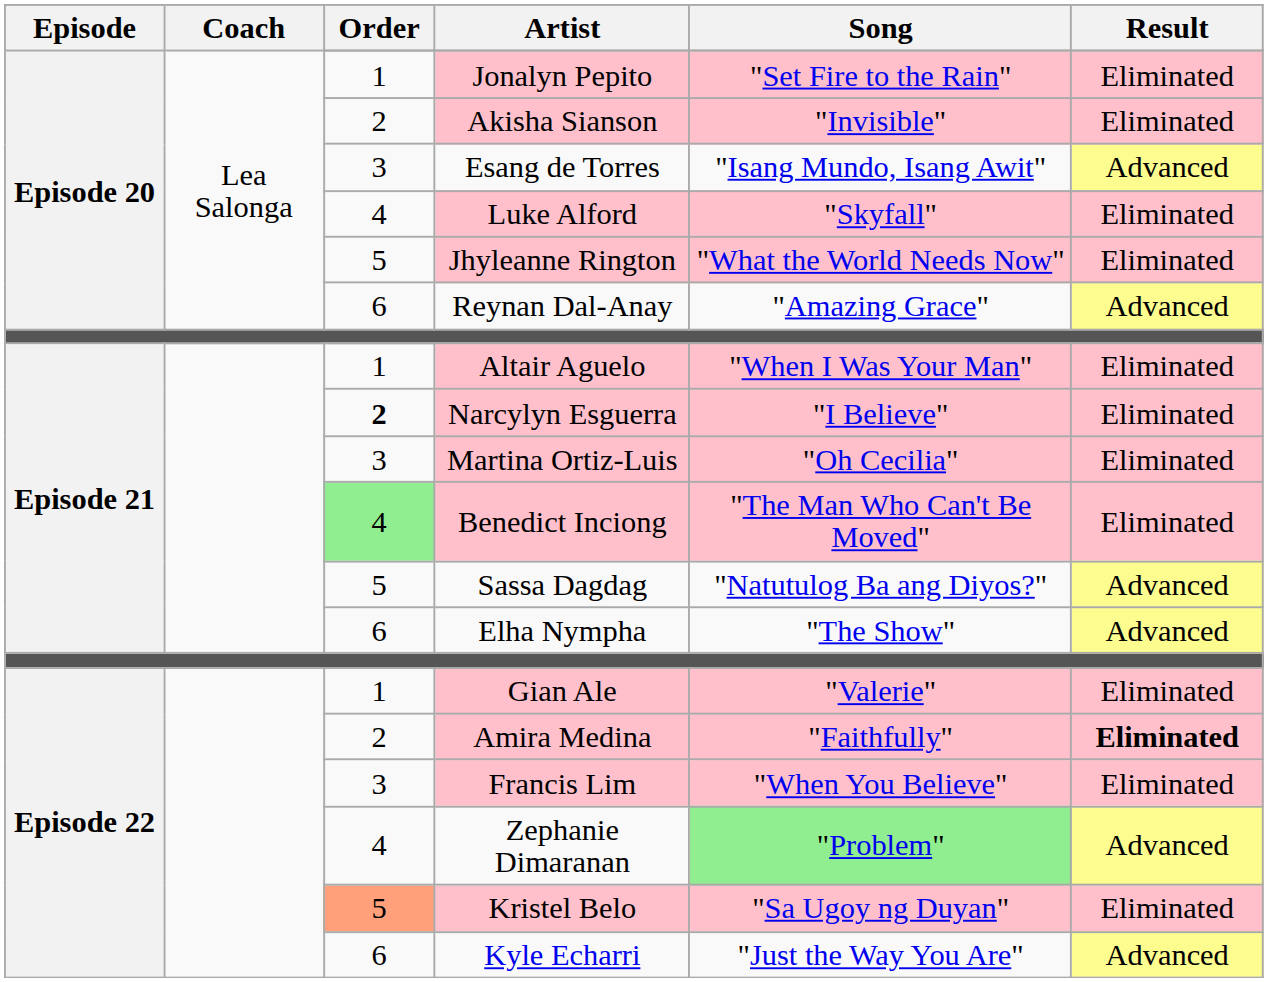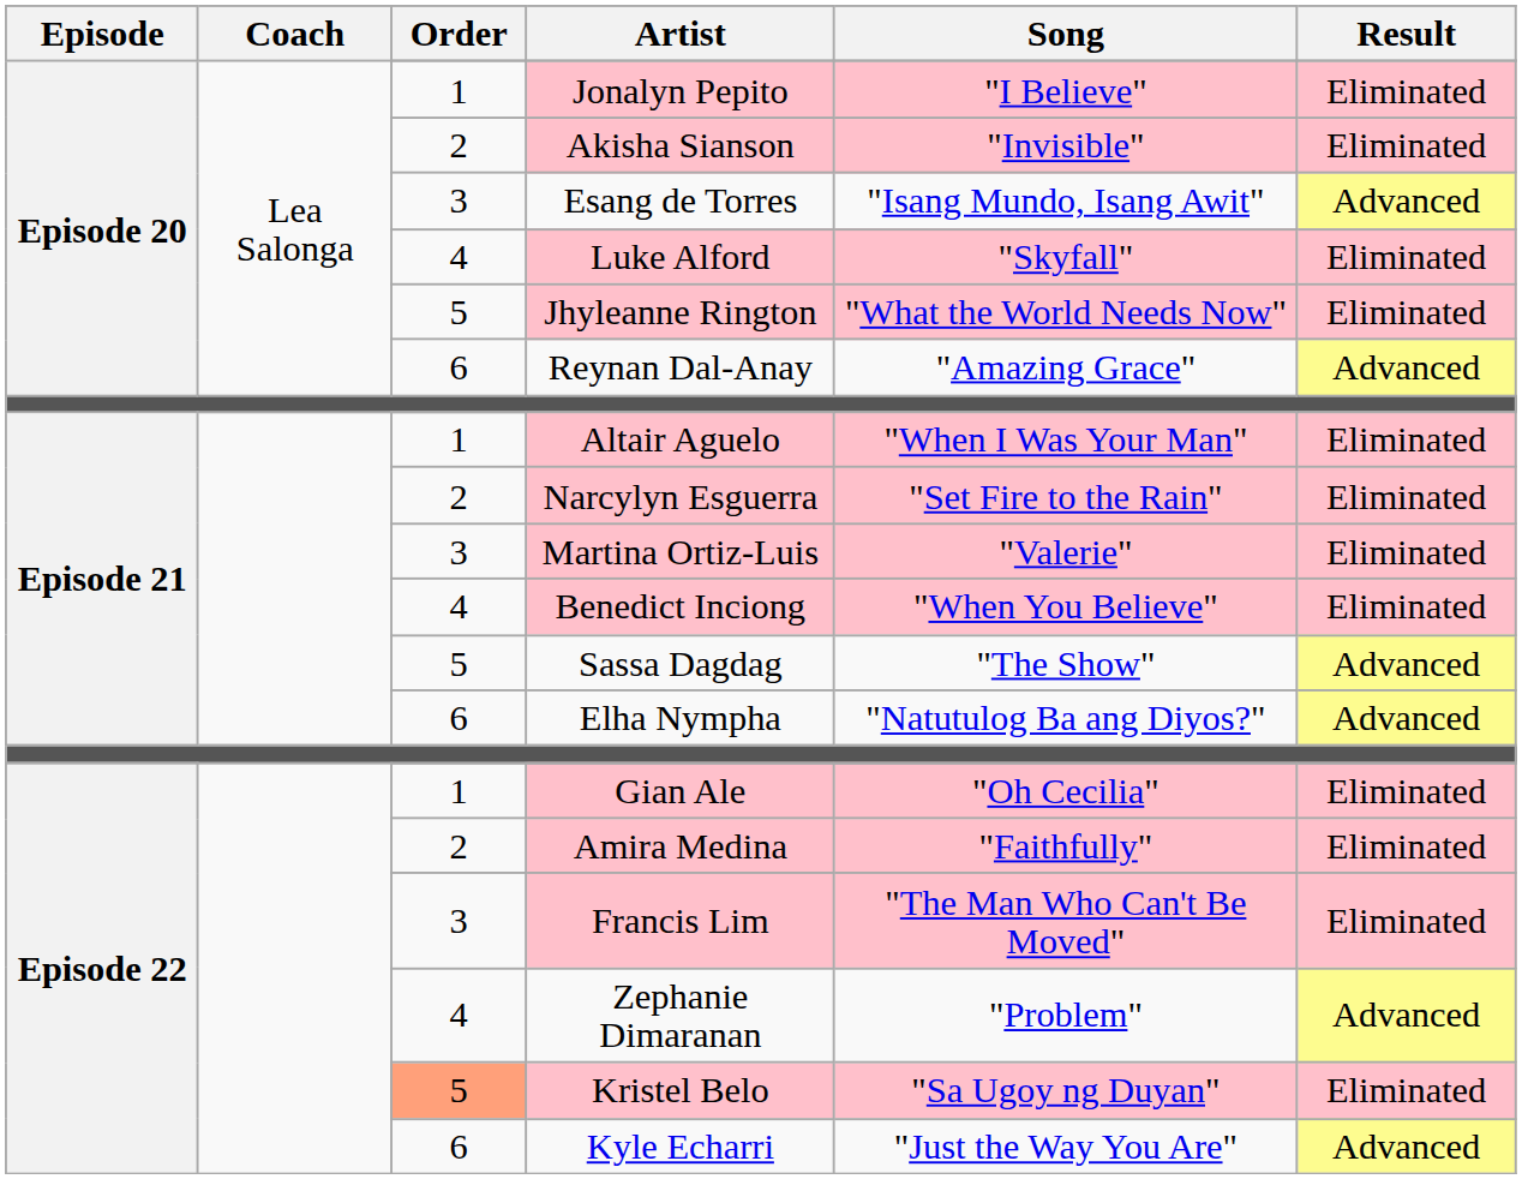Jonalyn Pepito | Song: "Set Fire to the Rain" -> "I Believe"
Narcylyn Esguerra | Order: bold -> normal
Narcylyn Esguerra | Song: "I Believe" -> "Set Fire to the Rain"
Martina Ortiz-Luis | Song: "Oh Cecilia" -> "Valerie"
Benedict Inciong | Order: lightgreen background -> no background
Benedict Inciong | Song: "The Man Who Can't Be Moved" -> "When You Believe"
Sassa Dagdag | Song: "Natutulog Ba ang Diyos?" -> "The Show"
Elha Nympha | Song: "The Show" -> "Natutulog Ba ang Diyos?"
Gian Ale | Song: "Valerie" -> "Oh Cecilia"
Amira Medina | Result: bold -> normal
Francis Lim | Song: "When You Believe" -> "The Man Who Can't Be Moved"
Zephanie Dimaranan | Song: lightgreen background -> no background
